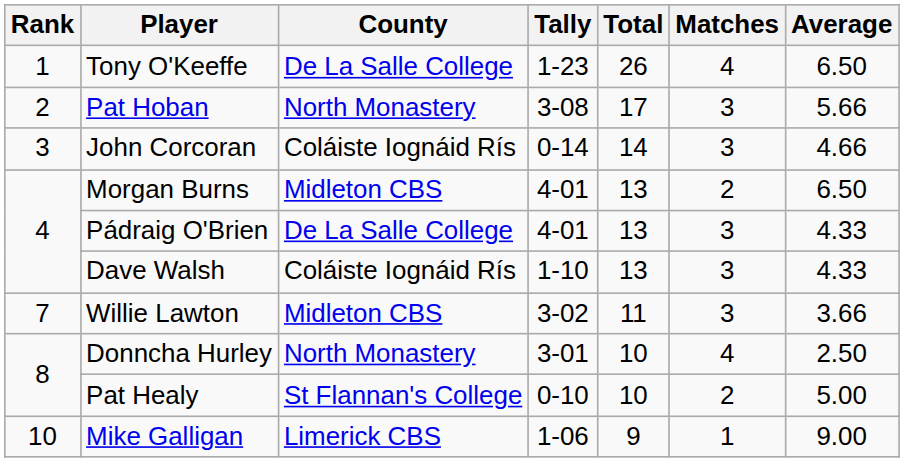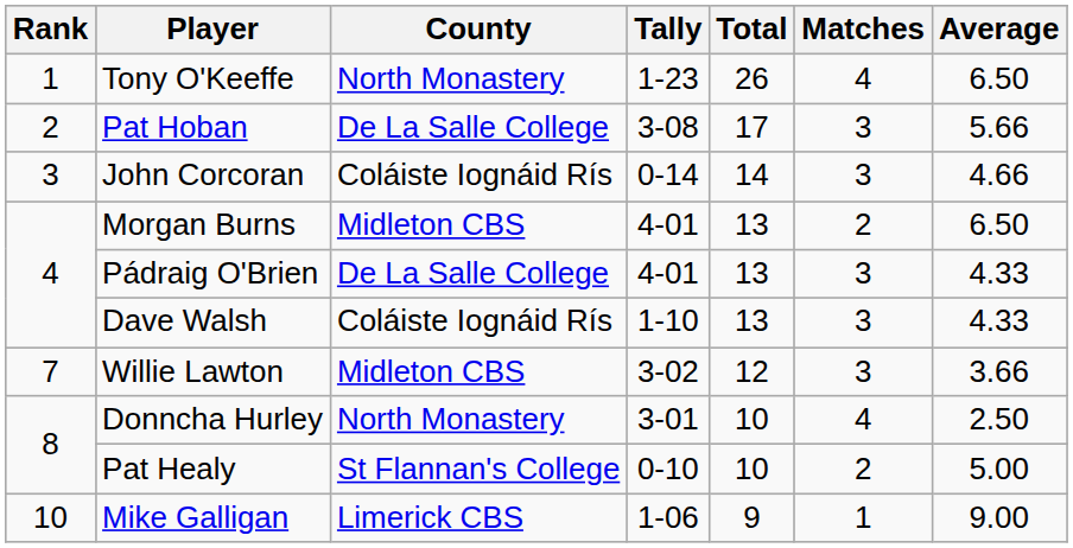Tony O'Keeffe | County: De La Salle College -> North Monastery
Pat Hoban | County: North Monastery -> De La Salle College
Willie Lawton | Total: 11 -> 12
